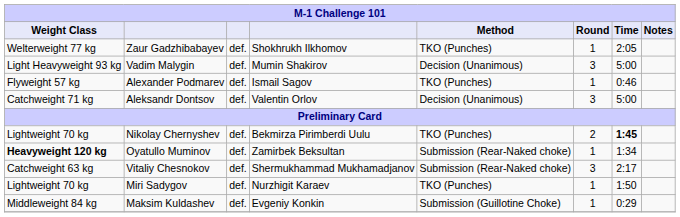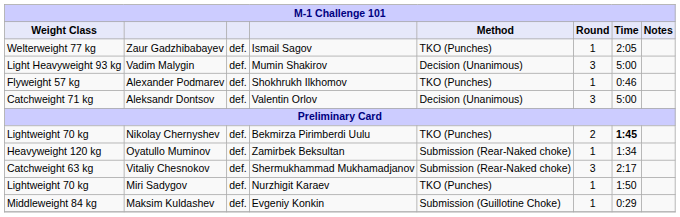Zaur Gadzhibabayev | column 4: Shokhrukh Ilkhomov -> Ismail Sagov
Alexander Podmarev | column 4: Ismail Sagov -> Shokhrukh Ilkhomov
Oyatullo Muminov | Weight Class: bold -> normal
